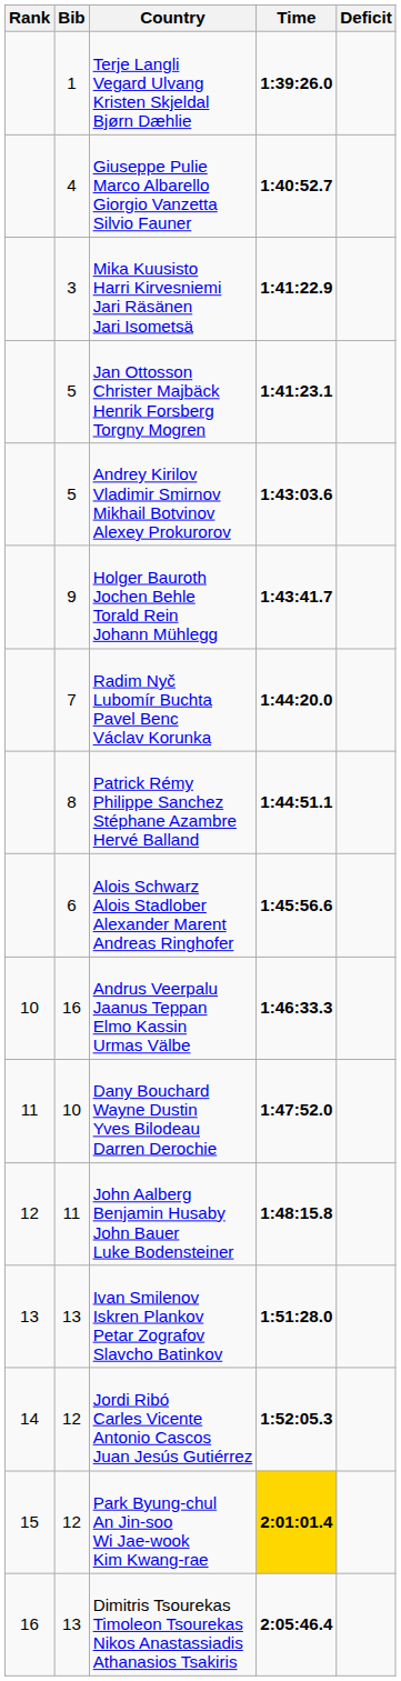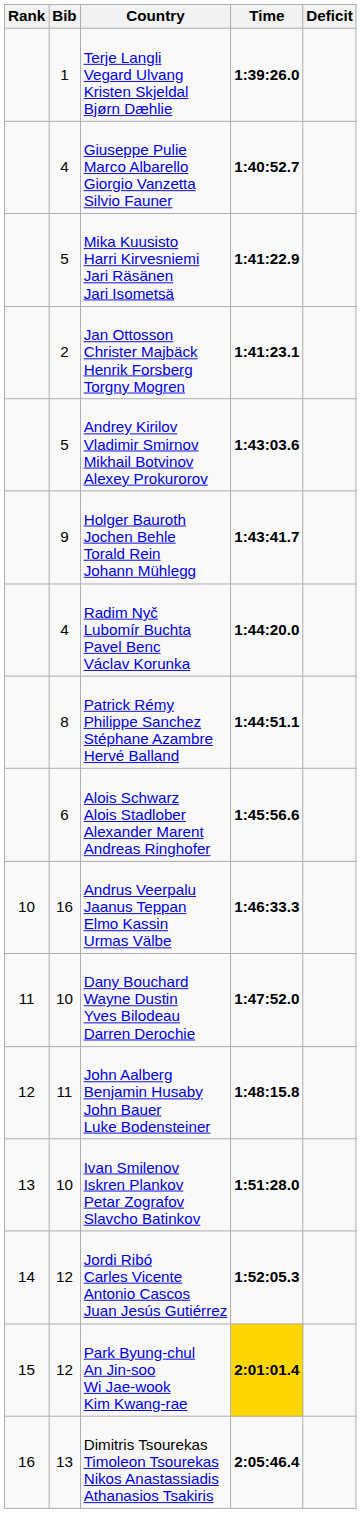Mika Kuusisto Harri Kirvesniemi Jari Räsänen Jari Isometsä | Bib: 3 -> 5
Jan Ottosson Christer Majbäck Henrik Forsberg Torgny Mogren | Bib: 5 -> 2
Radim Nyč Lubomír Buchta Pavel Benc Václav Korunka | Bib: 7 -> 4
Ivan Smilenov Iskren Plankov Petar Zografov Slavcho Batinkov | Bib: 13 -> 10
